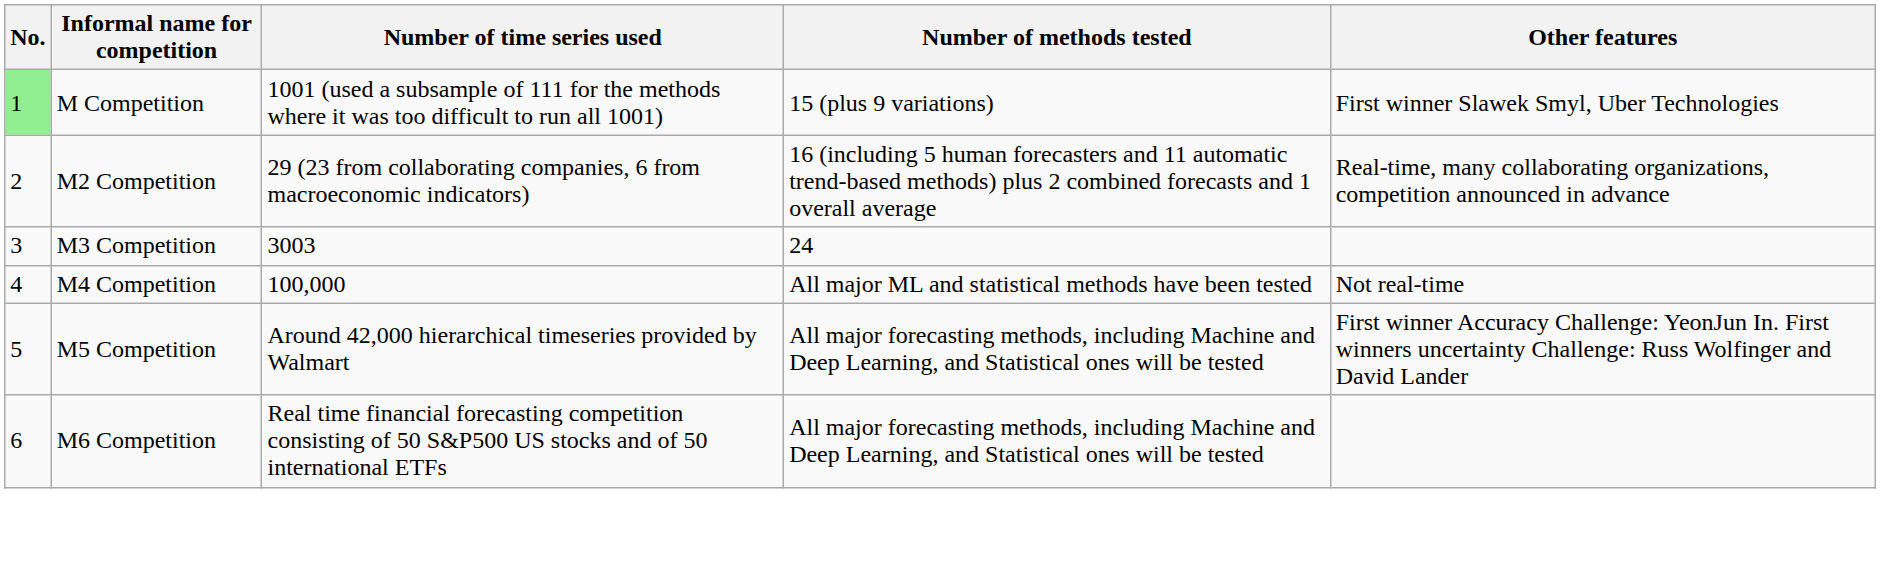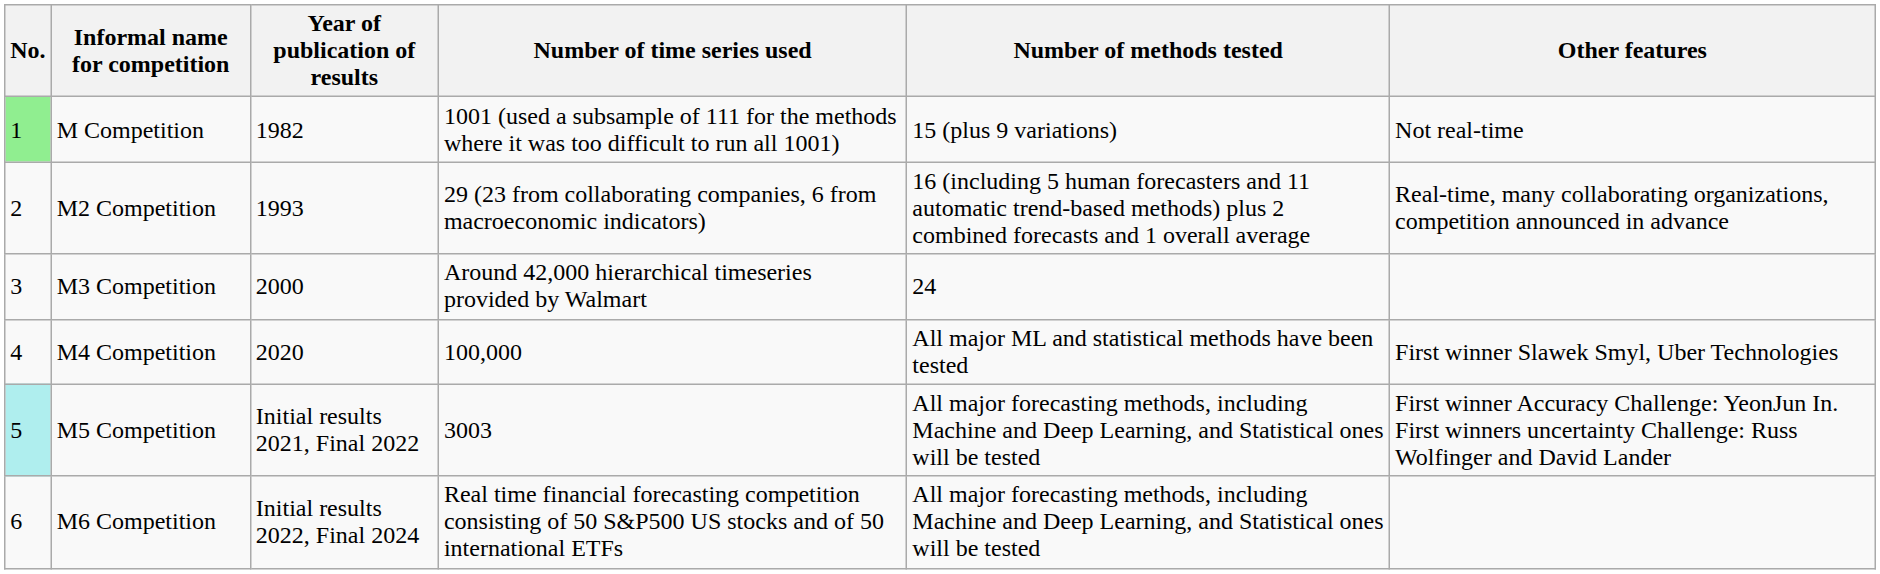+ column: Year of publication of results | 1982 | 1993 | 2000 | 2020 | Initial results 2021, Final 2022 | Initial results 2022, Final 2024
M Competition | Other features: First winner Slawek Smyl, Uber Technologies -> Not real-time
M3 Competition | Number of time series used: 3003 -> Around 42,000 hierarchical timeseries provided by Walmart
M4 Competition | Other features: Not real-time -> First winner Slawek Smyl, Uber Technologies
M5 Competition | No.: no background -> paleturquoise background
M5 Competition | Number of time series used: Around 42,000 hierarchical timeseries provided by Walmart -> 3003
